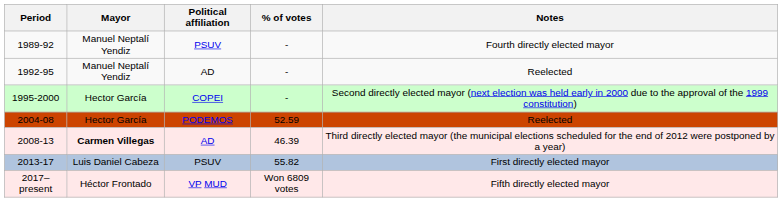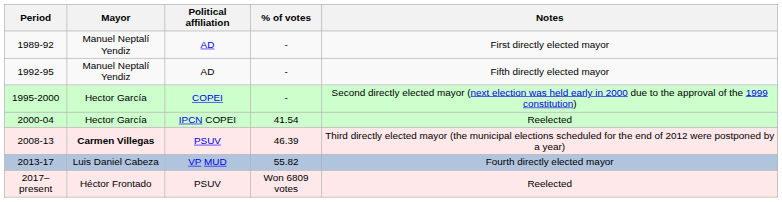1989-92 | Political affiliation: PSUV -> AD
1989-92 | Notes: Fourth directly elected mayor -> First directly elected mayor
1992-95 | Notes: Reelected -> Fifth directly elected mayor
+ row: 2000-04 | Hector García | IPCN COPEI | 41.54 | Reelected
- row: 2004-08 | Hector García | PODEMOS | 52.59 | Reelected
2008-13 | Political affiliation: AD -> PSUV
2013-17 | Political affiliation: PSUV -> VP MUD
2013-17 | Notes: First directly elected mayor -> Fourth directly elected mayor
2017–present | Political affiliation: VP MUD -> PSUV
2017–present | Notes: Fifth directly elected mayor -> Reelected
